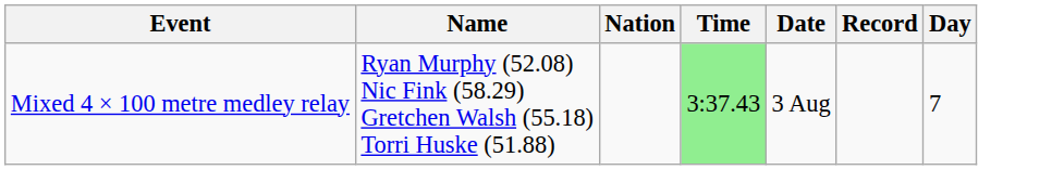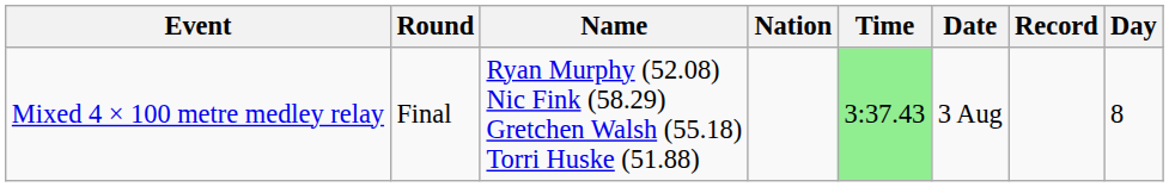+ column: Round | Final
Mixed 4 × 100 metre medley relay | Day: 7 -> 8
